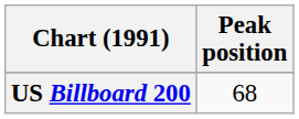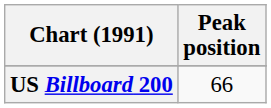US Billboard 200 | Peak position: 68 -> 66
